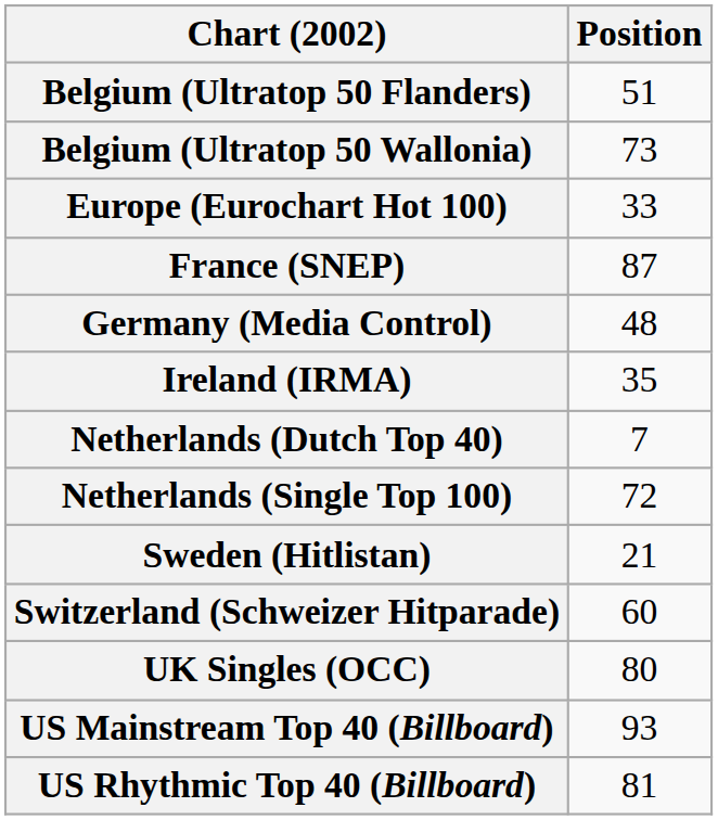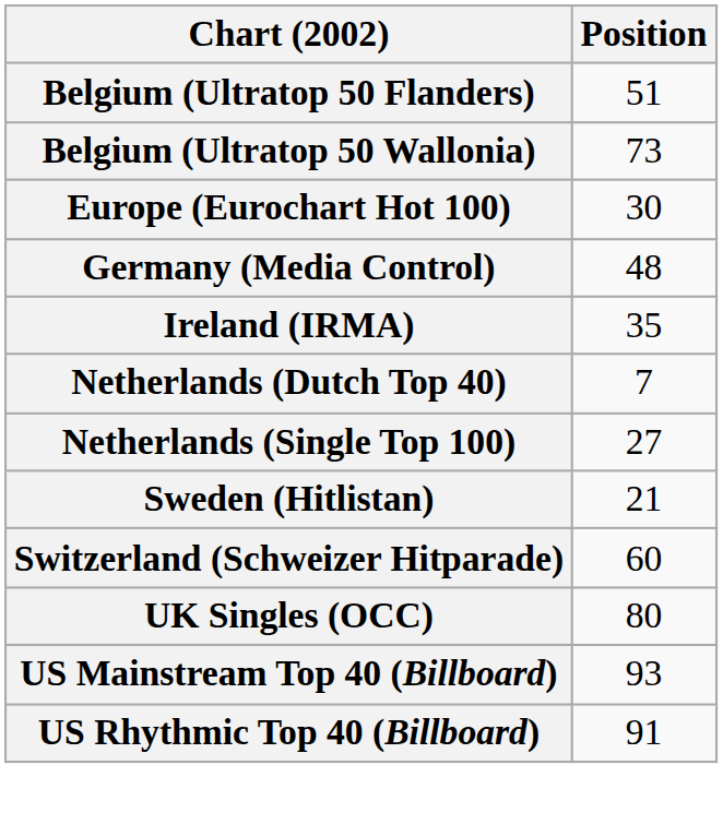Europe (Eurochart Hot 100) | Position: 33 -> 30
- row: France (SNEP) | 87
Netherlands (Single Top 100) | Position: 72 -> 27
US Rhythmic Top 40 (Billboard) | Position: 81 -> 91
